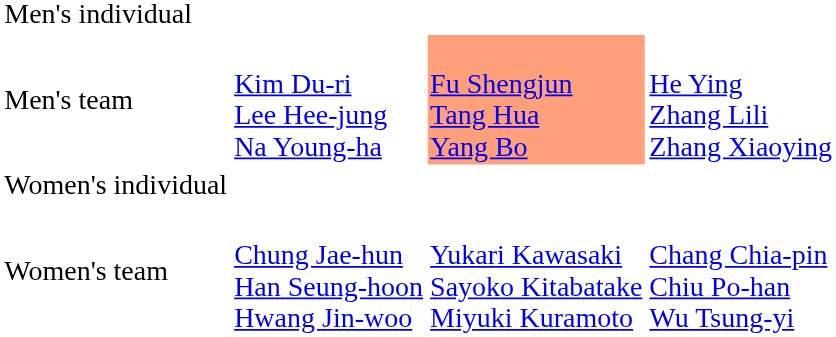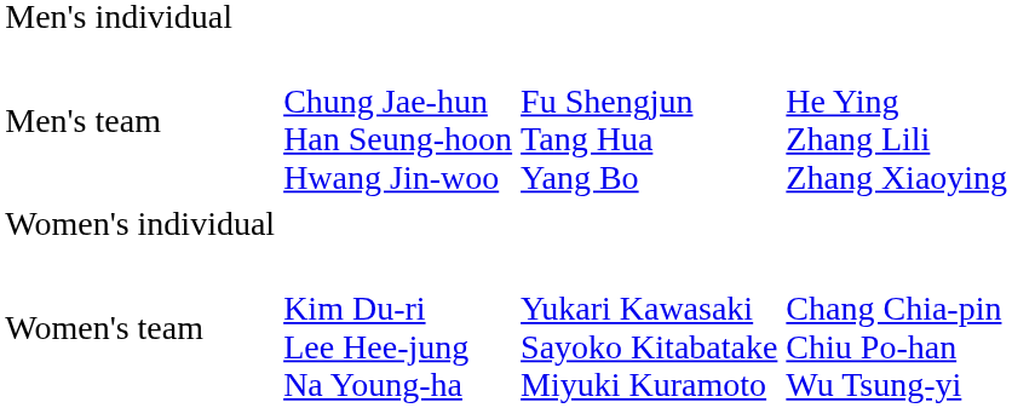Men's team | column 2: Kim Du-ri Lee Hee-jung Na Young-ha -> Chung Jae-hun Han Seung-hoon Hwang Jin-woo
Men's team | column 3: lightsalmon background -> no background
Women's team | column 2: Chung Jae-hun Han Seung-hoon Hwang Jin-woo -> Kim Du-ri Lee Hee-jung Na Young-ha
